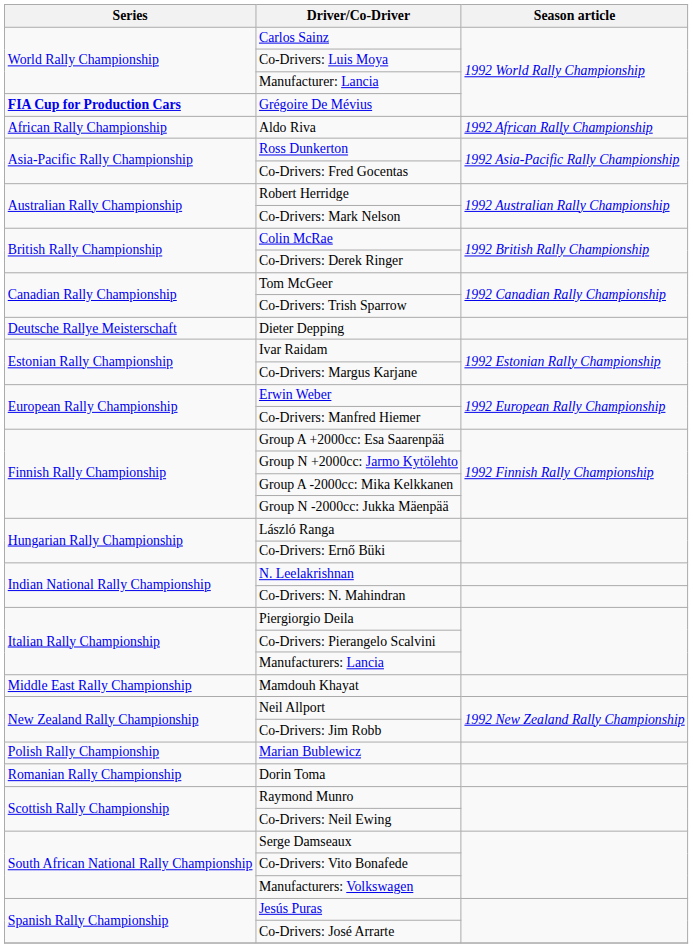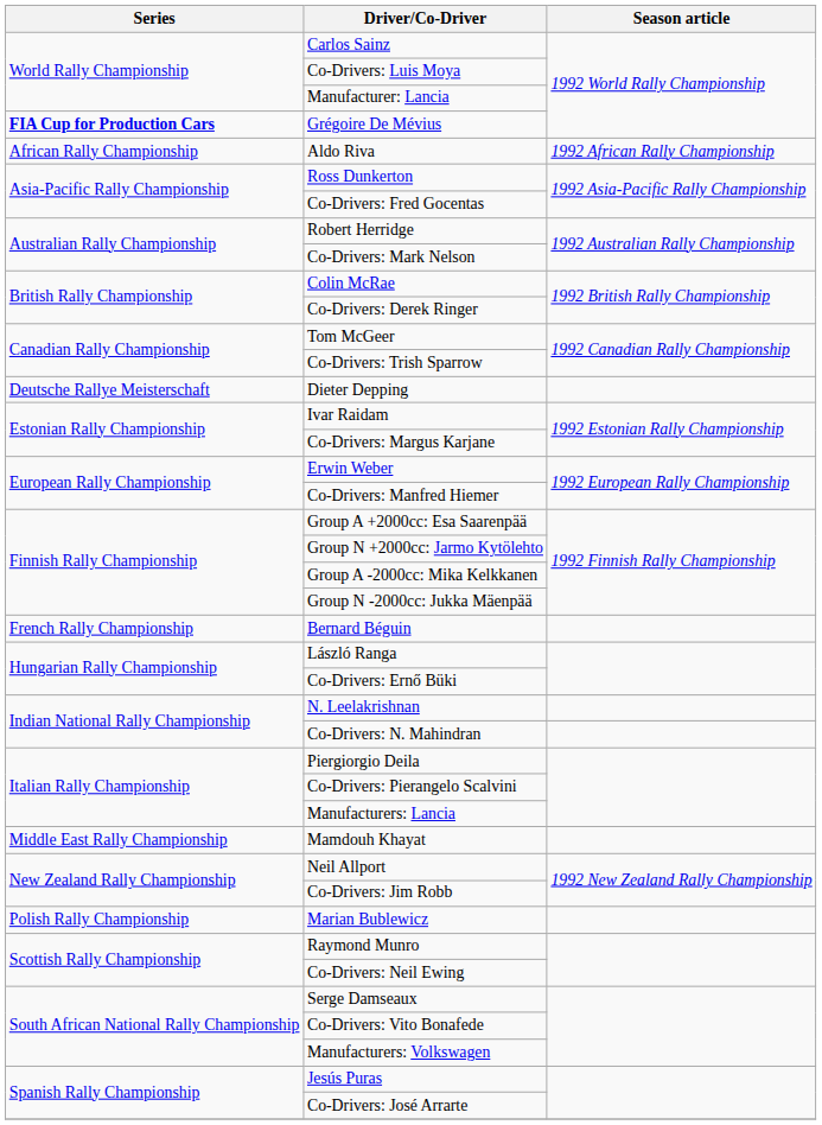+ row: French Rally Championship | Bernard Béguin
- row: Romanian Rally Championship | Dorin Toma
